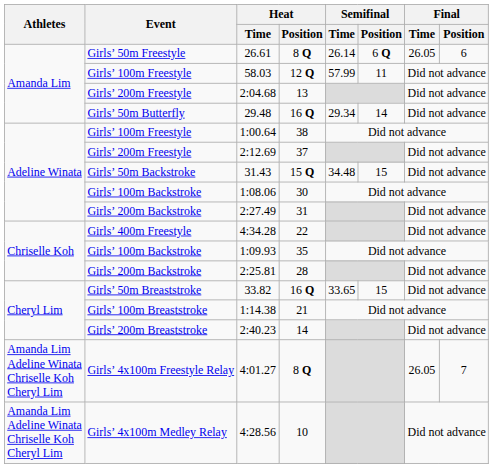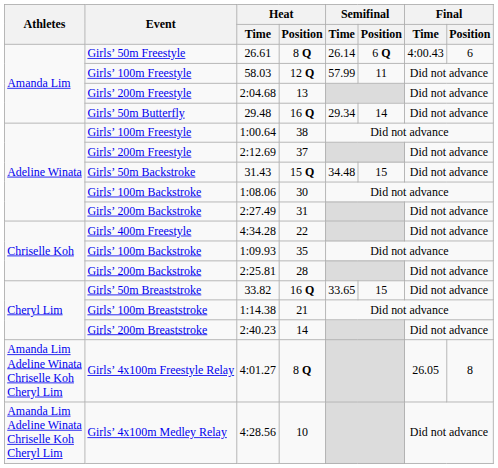26.61 | Final / Time: 26.05 -> 4:00.43
4:01.27 | Final / Position: 7 -> 8
